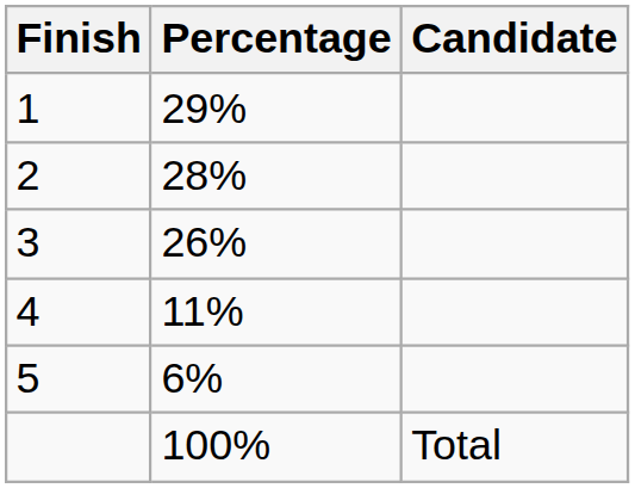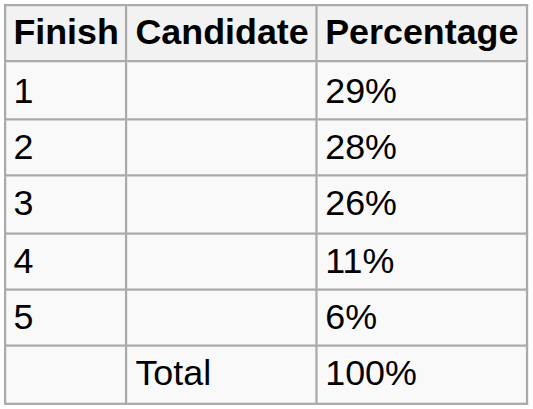columns swapped: Candidate <-> Percentage
